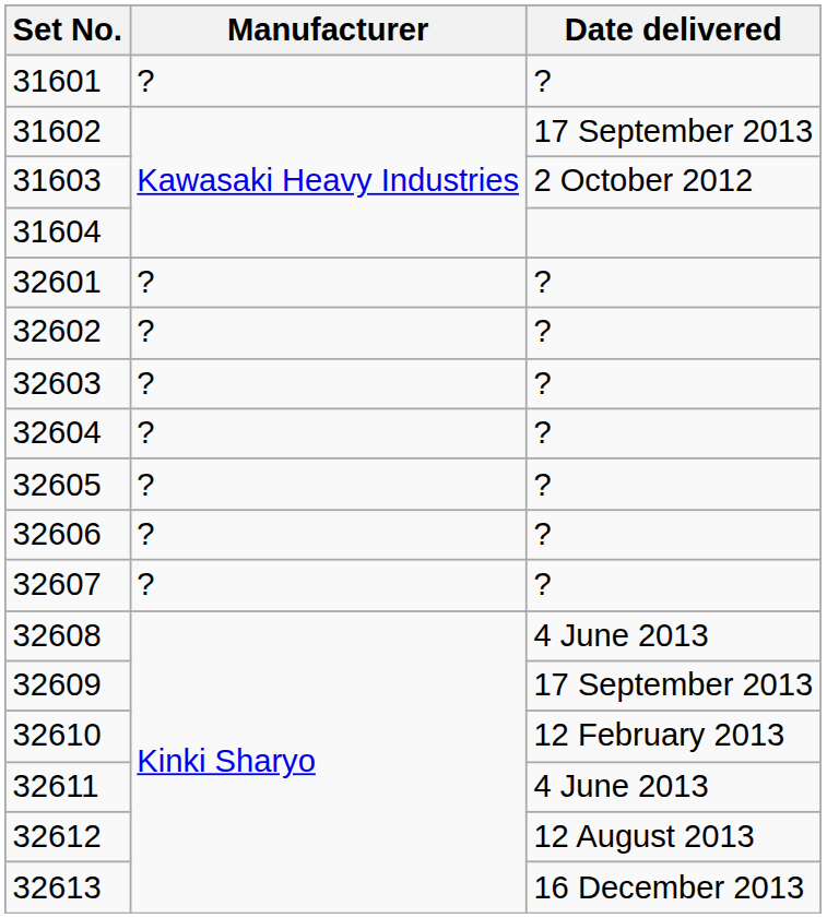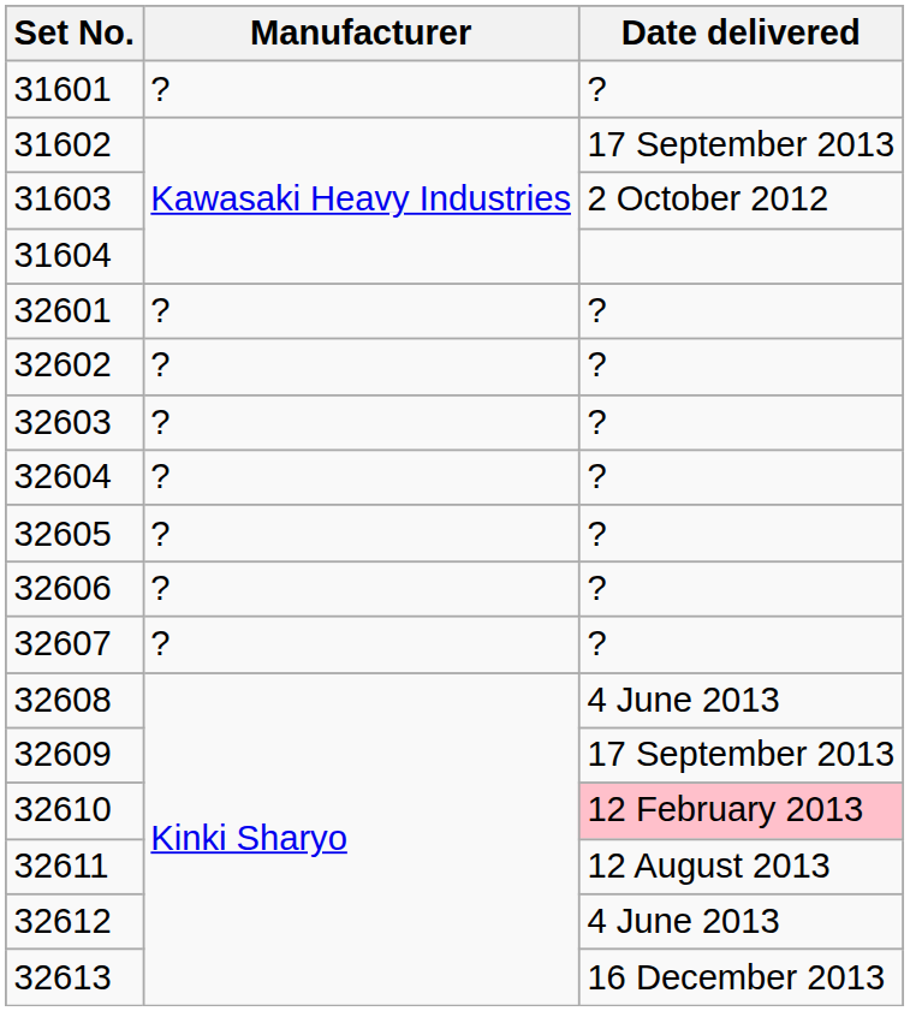32610 | Date delivered: no background -> pink background
32611 | Date delivered: 4 June 2013 -> 12 August 2013
32612 | Date delivered: 12 August 2013 -> 4 June 2013
